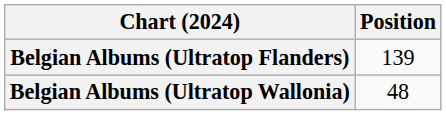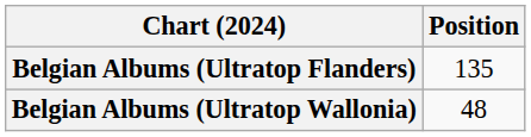Belgian Albums (Ultratop Flanders) | Position: 139 -> 135
